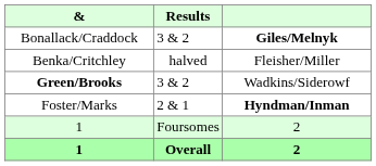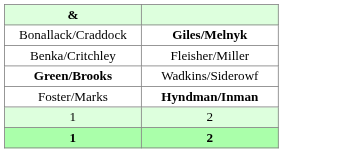- column: Results | 3 & 2 | halved | 3 & 2 | 2 & 1 | Foursomes | Overall
